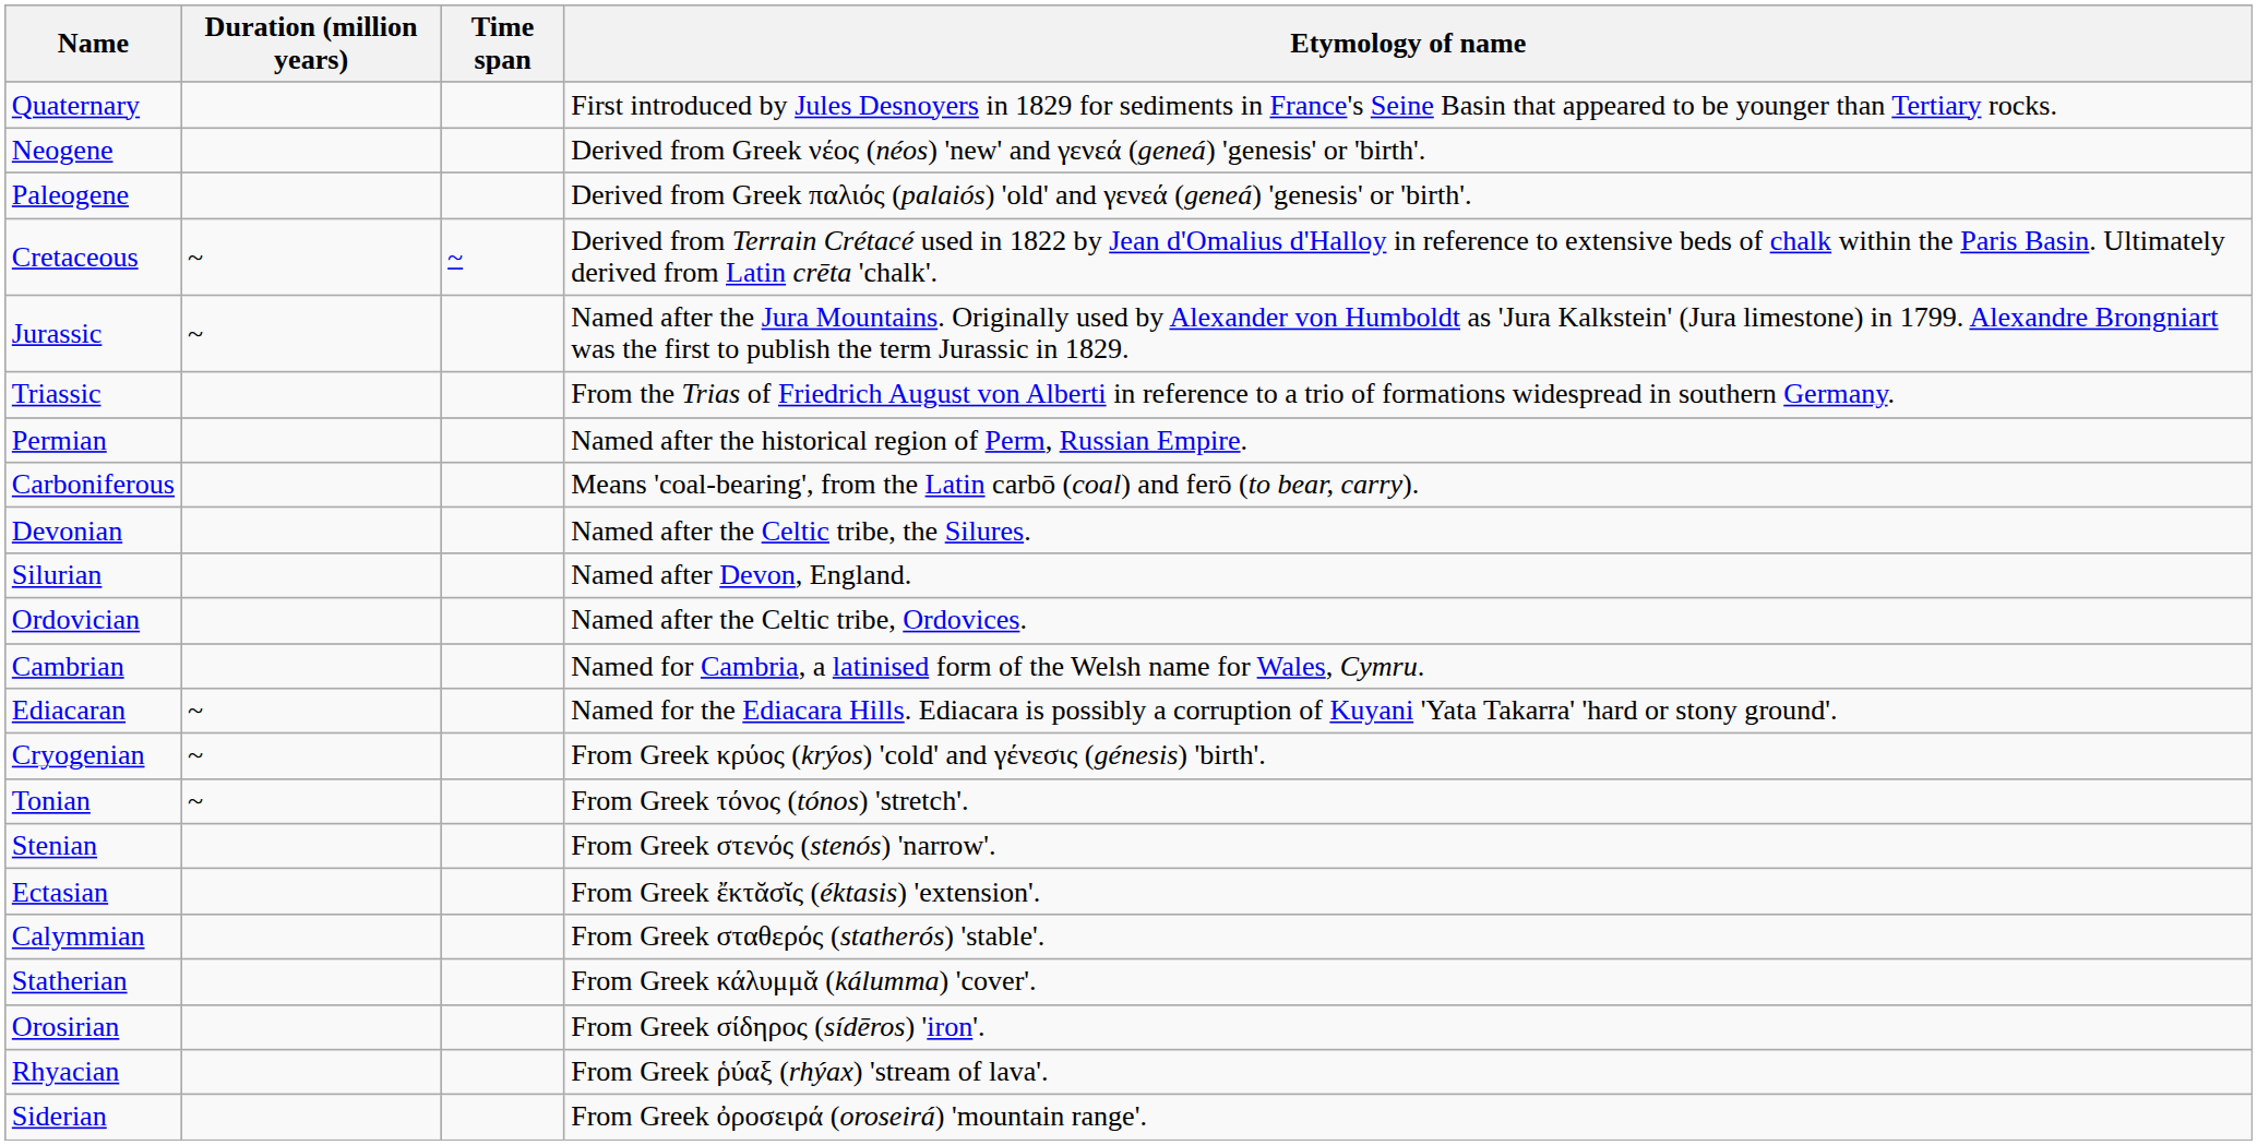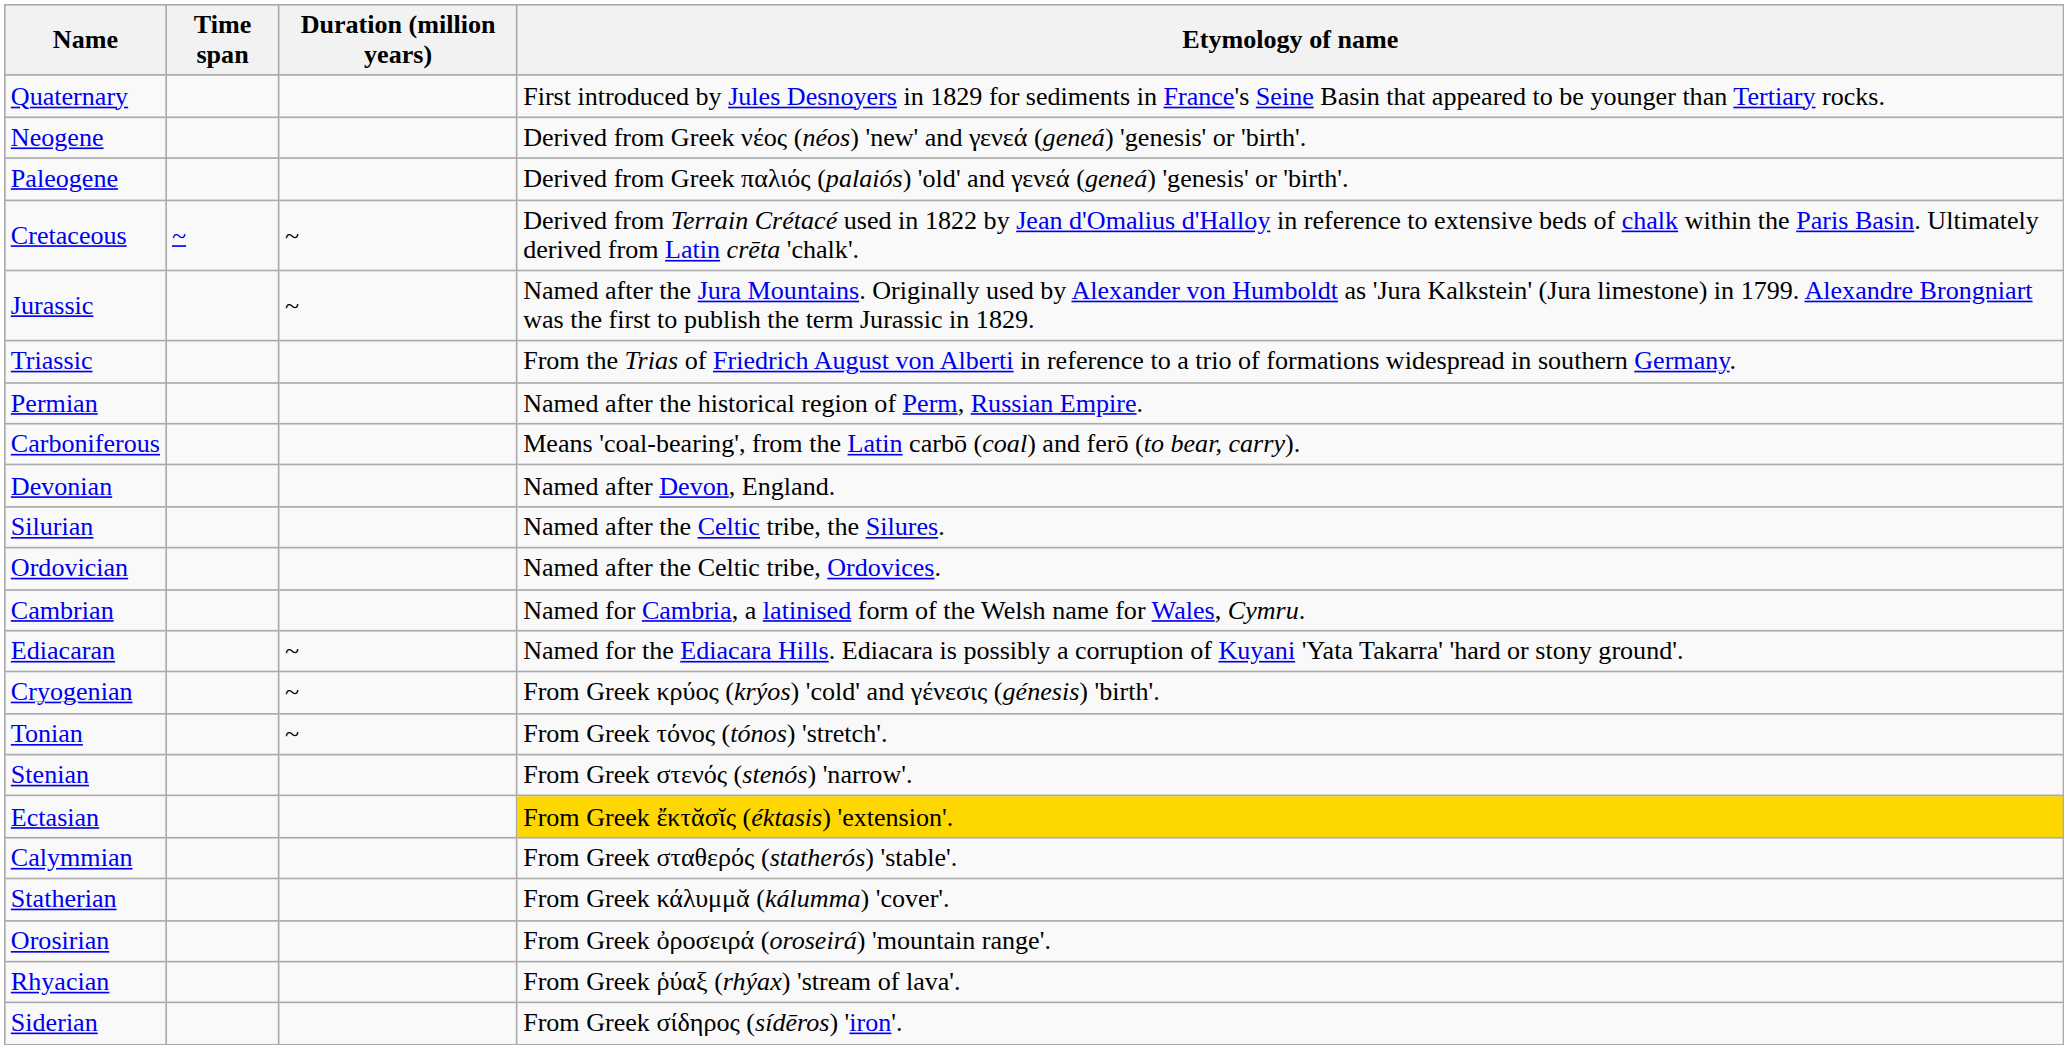columns swapped: Time span <-> Duration (million years)
Devonian | Etymology of name: Named after the Celtic tribe, the Silures. -> Named after Devon, England.
Silurian | Etymology of name: Named after Devon, England. -> Named after the Celtic tribe, the Silures.
Ectasian | Etymology of name: no background -> gold background
Orosirian | Etymology of name: From Greek σίδηρος (sídēros) 'iron'. -> From Greek ὀροσειρά (oroseirá) 'mountain range'.
Siderian | Etymology of name: From Greek ὀροσειρά (oroseirá) 'mountain range'. -> From Greek σίδηρος (sídēros) 'iron'.
